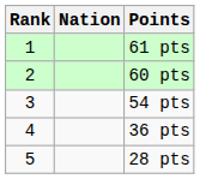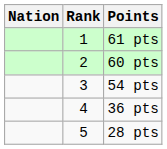columns swapped: Rank <-> Nation
